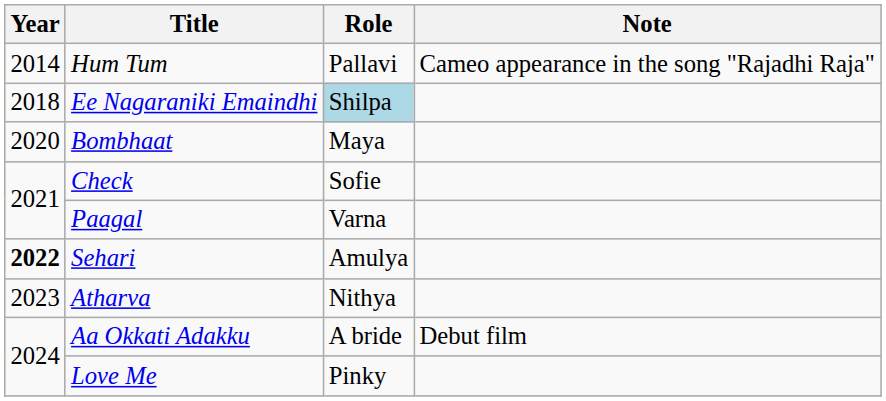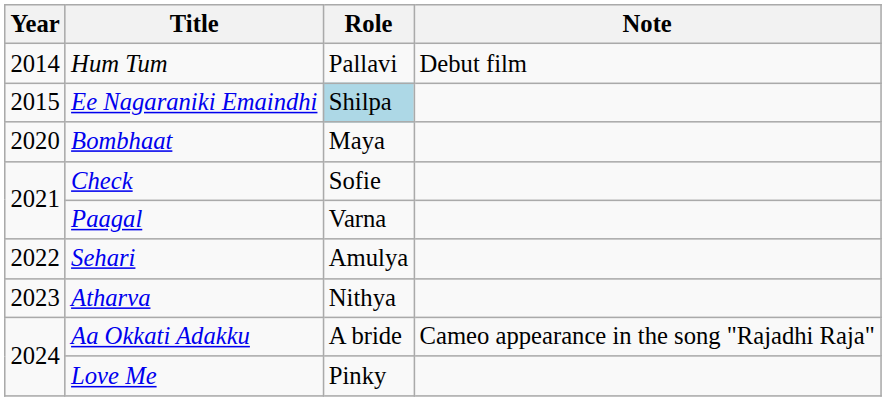Hum Tum | Note: Cameo appearance in the song "Rajadhi Raja" -> Debut film
Ee Nagaraniki Emaindhi | Year: 2018 -> 2015
Sehari | Year: bold -> normal
Aa Okkati Adakku | Note: Debut film -> Cameo appearance in the song "Rajadhi Raja"
